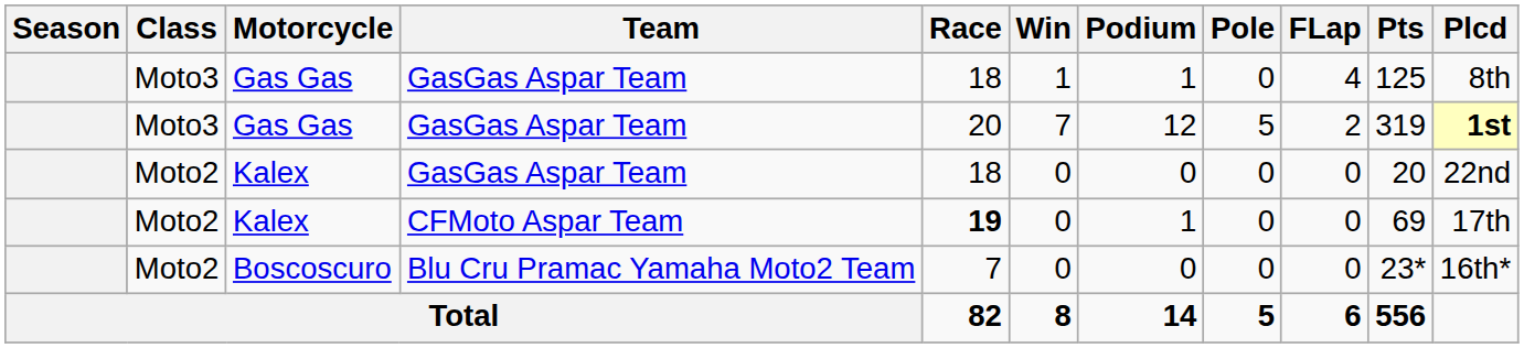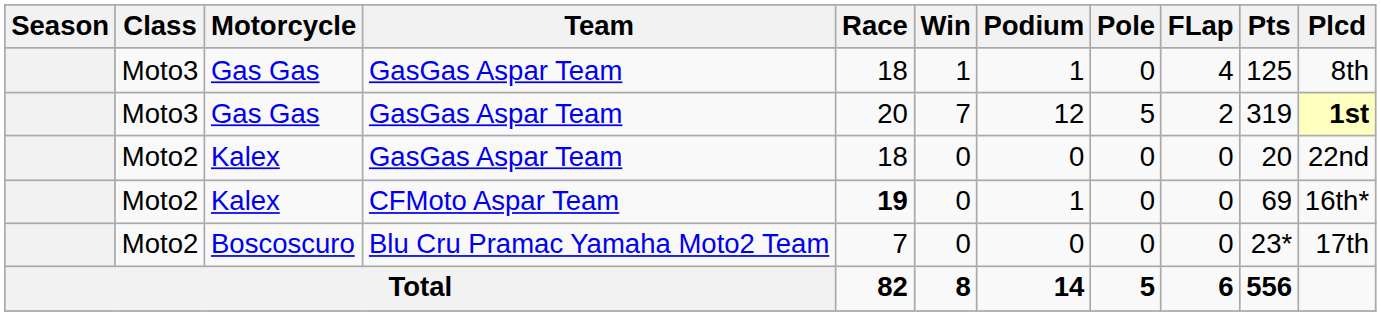Kalex / CFMoto Aspar Team | Plcd: 17th -> 16th*
Boscoscuro | Plcd: 16th* -> 17th
